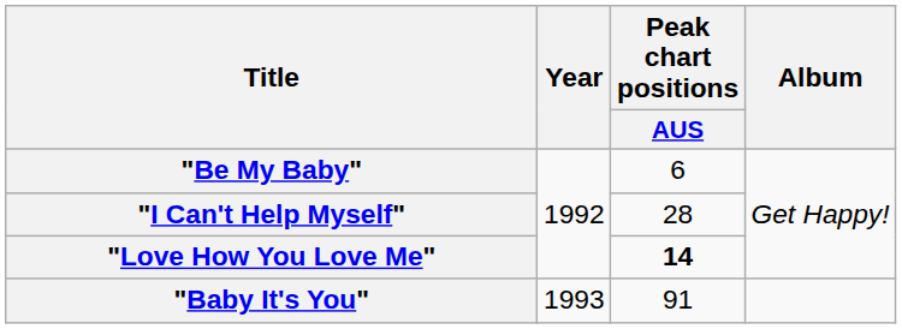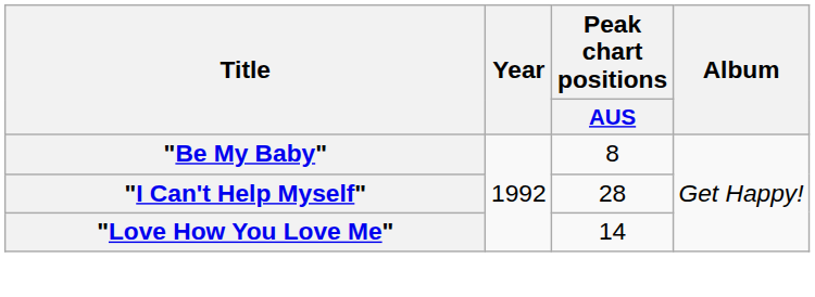"Be My Baby" | Peak chart positions / AUS: 6 -> 8
"Love How You Love Me" | Peak chart positions / AUS: bold -> normal
- row: "Baby It's You" | 1993 | 91
